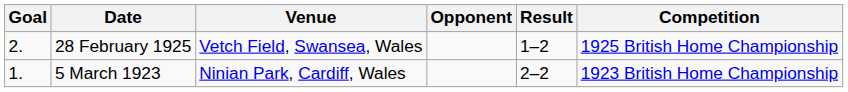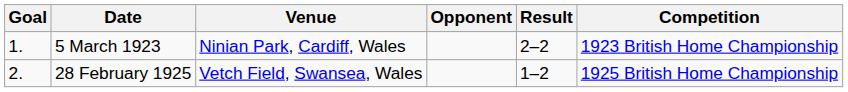rows swapped: 5 March 1923 <-> 28 February 1925
